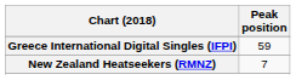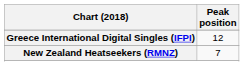Greece International Digital Singles (IFPI) | Peak position: 59 -> 12
